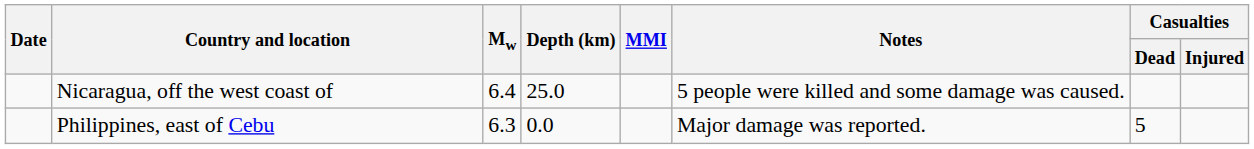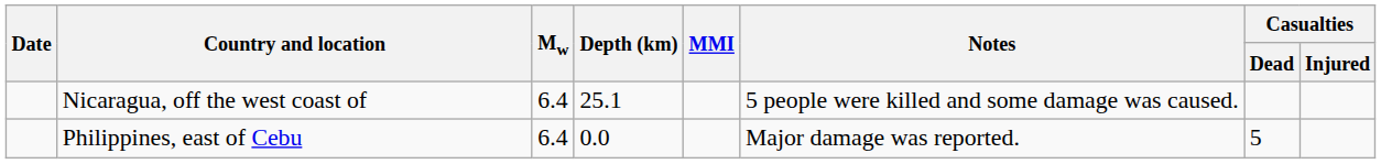Nicaragua, off the west coast of | Depth (km): 25.0 -> 25.1
Philippines, east of Cebu | Mw: 6.3 -> 6.4
